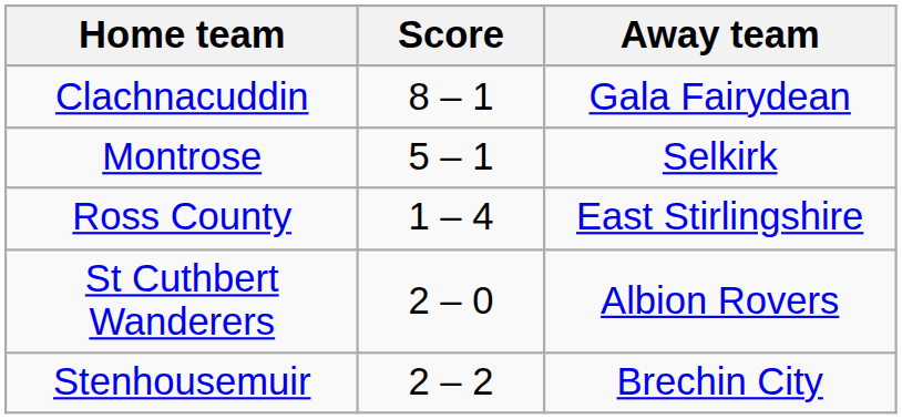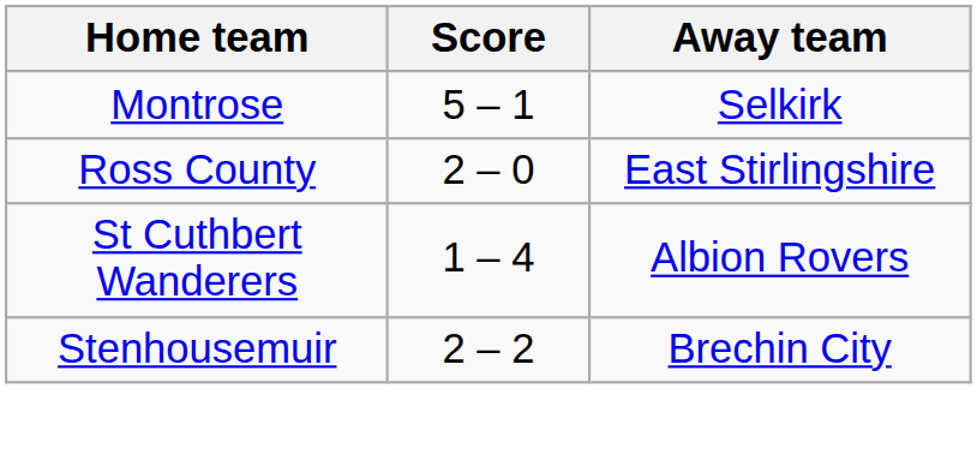- row: Clachnacuddin | 8 – 1 | Gala Fairydean
Ross County | Score: 1 – 4 -> 2 – 0
St Cuthbert Wanderers | Score: 2 – 0 -> 1 – 4
